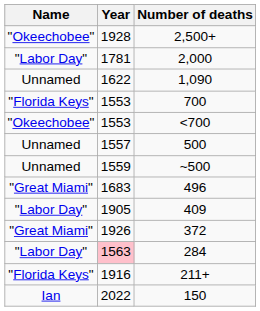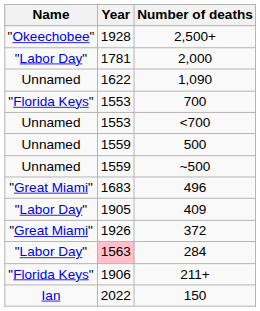<700 | Name: "Okeechobee" -> Unnamed
500 | Year: 1557 -> 1559
211+ | Year: 1916 -> 1906
